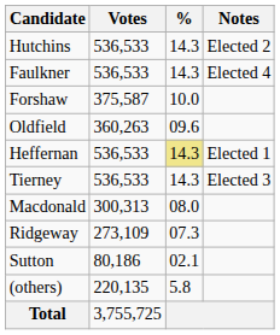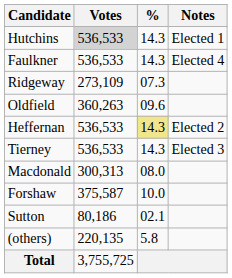Hutchins | Votes: no background -> lightgrey background
Hutchins | Notes: Elected 2 -> Elected 1
rows swapped: Forshaw <-> Ridgeway
Heffernan | Notes: Elected 1 -> Elected 2
